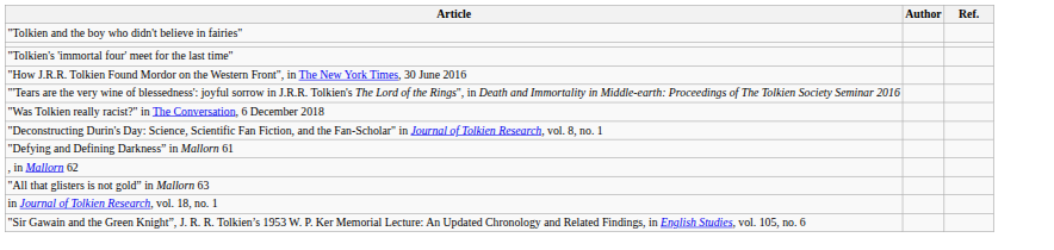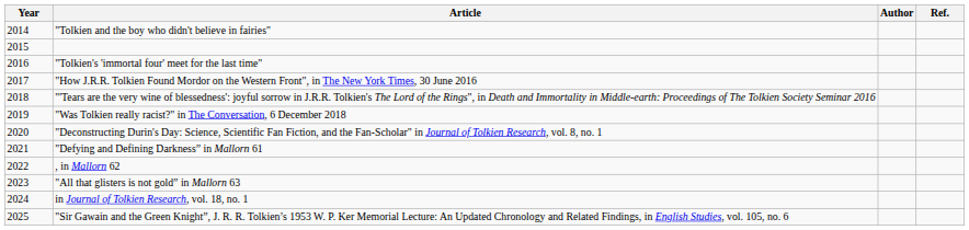+ column: Year | 2014 | 2015 | 2016 | 2017 | 2018 | 2019 | 2020 | 2021 | 2022 | 2023 | 2024 | 2025
